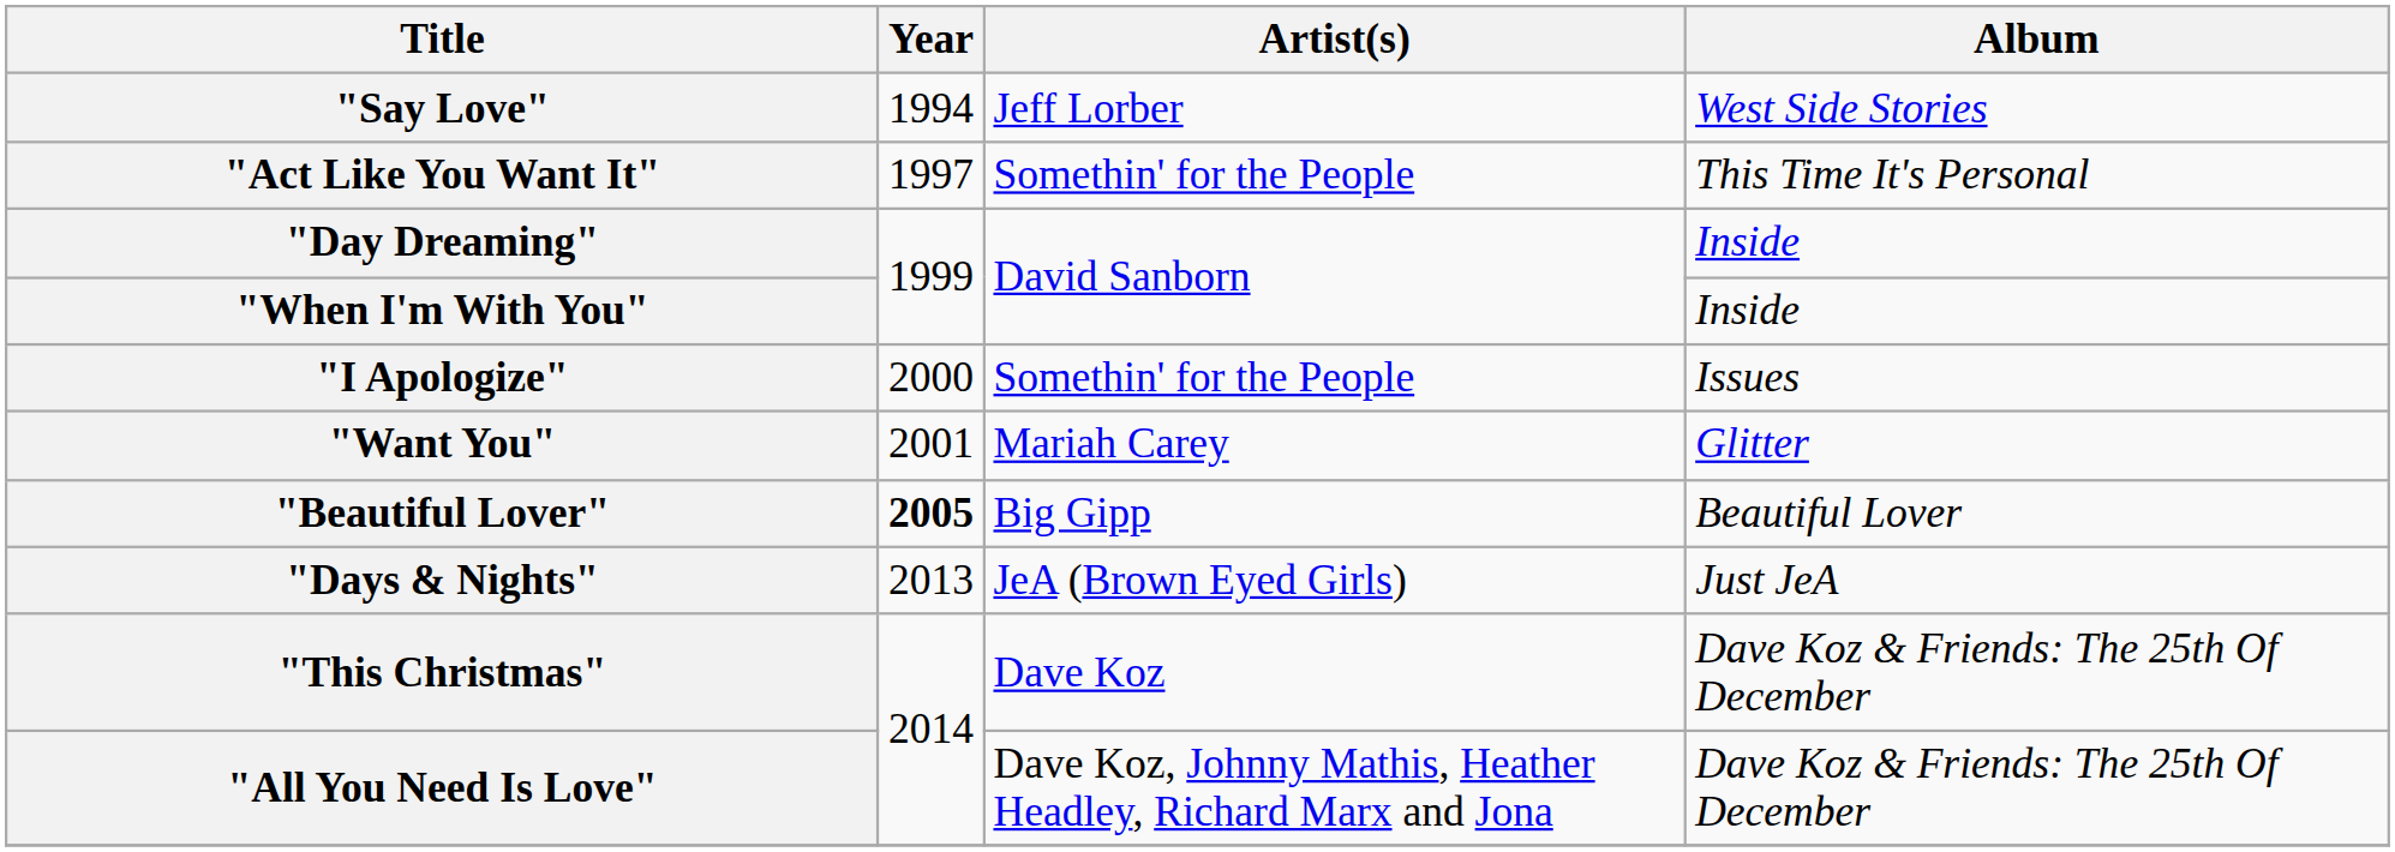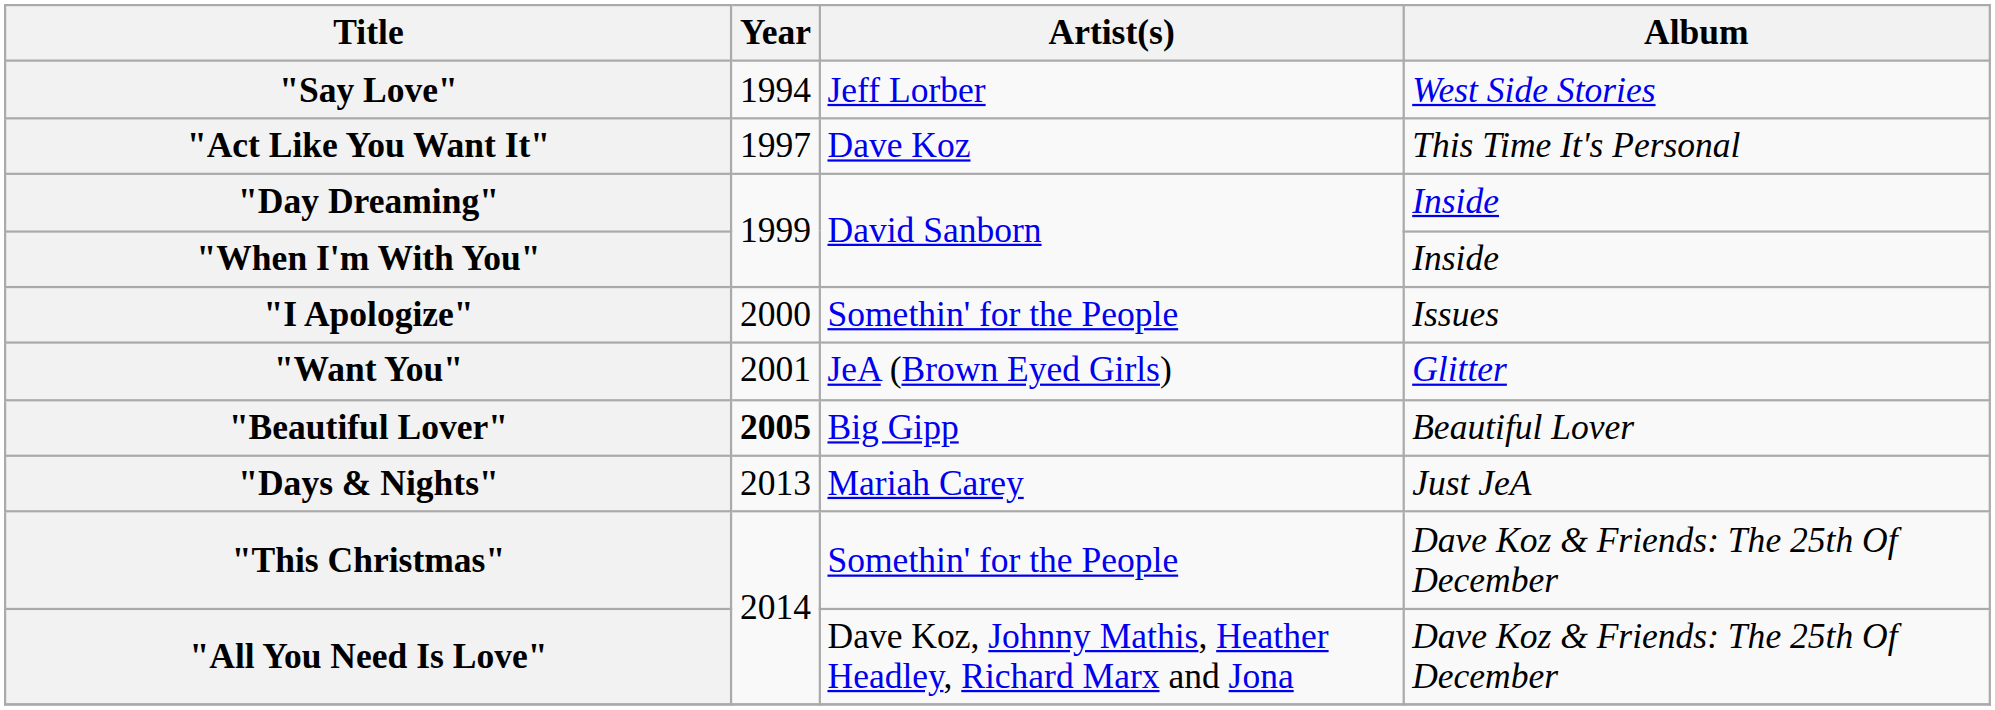"Act Like You Want It" | Artist(s): Somethin' for the People -> Dave Koz
"Want You" | Artist(s): Mariah Carey -> JeA (Brown Eyed Girls)
"Days & Nights" | Artist(s): JeA (Brown Eyed Girls) -> Mariah Carey
"This Christmas" | Artist(s): Dave Koz -> Somethin' for the People
